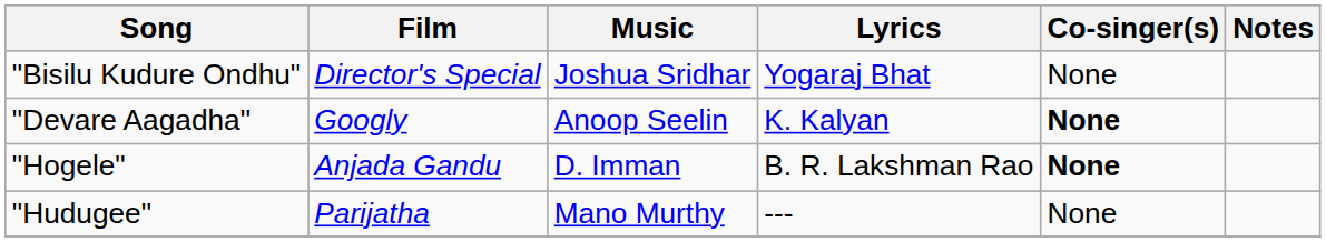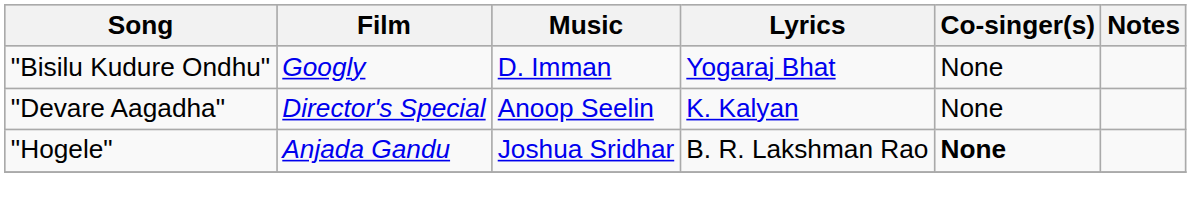"Bisilu Kudure Ondhu" | Film: Director's Special -> Googly
"Bisilu Kudure Ondhu" | Music: Joshua Sridhar -> D. Imman
"Devare Aagadha" | Film: Googly -> Director's Special
"Devare Aagadha" | Co-singer(s): bold -> normal
"Hogele" | Music: D. Imman -> Joshua Sridhar
- row: "Hudugee" | Parijatha | Mano Murthy | --- | None
